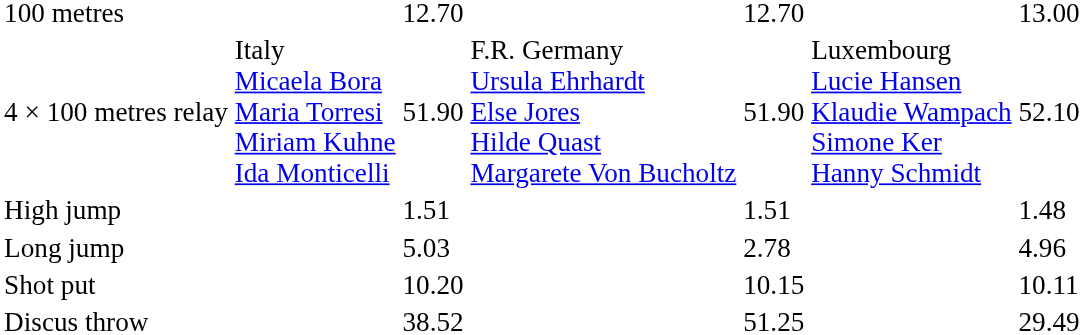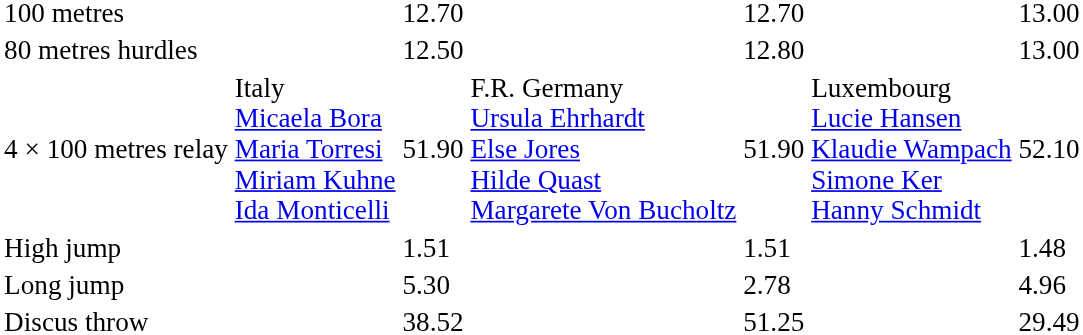+ row: 80 metres hurdles | 12.50 | 12.80 | 13.00
Long jump | column 3: 5.03 -> 5.30
- row: Shot put | 10.20 | 10.15 | 10.11
